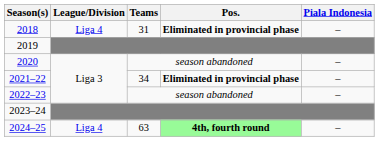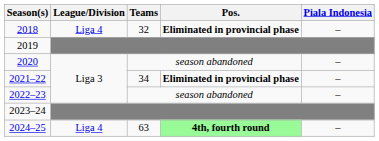2018 | Teams: 31 -> 32
